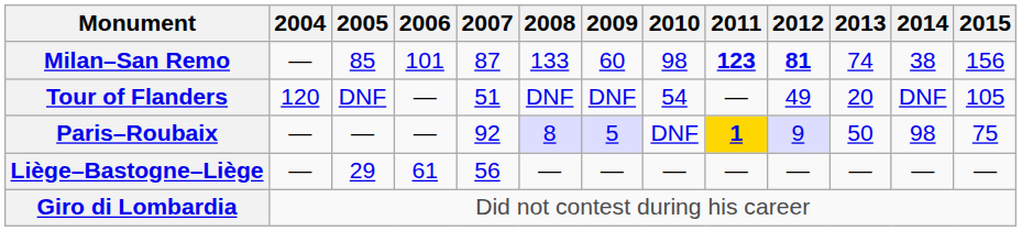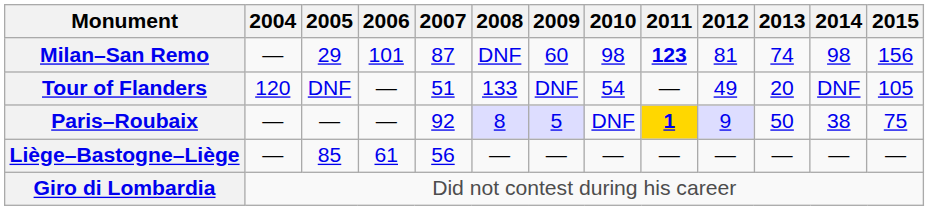Milan–San Remo | 2005: 85 -> 29
Milan–San Remo | 2008: 133 -> DNF
Milan–San Remo | 2012: bold -> normal
Milan–San Remo | 2014: 38 -> 98
Tour of Flanders | 2008: DNF -> 133
Paris–Roubaix | 2014: 98 -> 38
Liège–Bastogne–Liège | 2005: 29 -> 85
